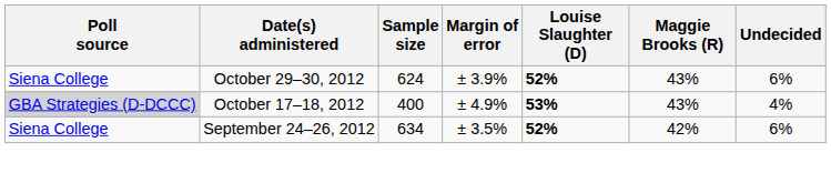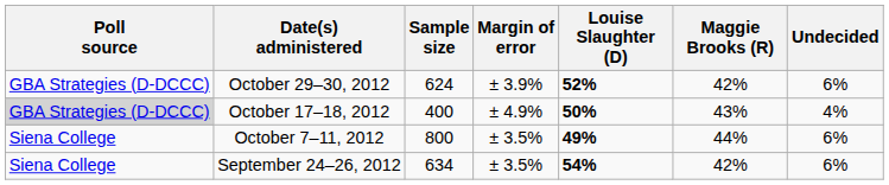October 29–30, 2012 | Poll source: Siena College -> GBA Strategies (D-DCCC)
October 29–30, 2012 | Maggie Brooks (R): 43% -> 42%
October 17–18, 2012 | Louise Slaughter (D): 53% -> 50%
+ row: Siena College | October 7–11, 2012 | 800 | ± 3.5% | 49% | 44% | 6%
September 24–26, 2012 | Louise Slaughter (D): 52% -> 54%
